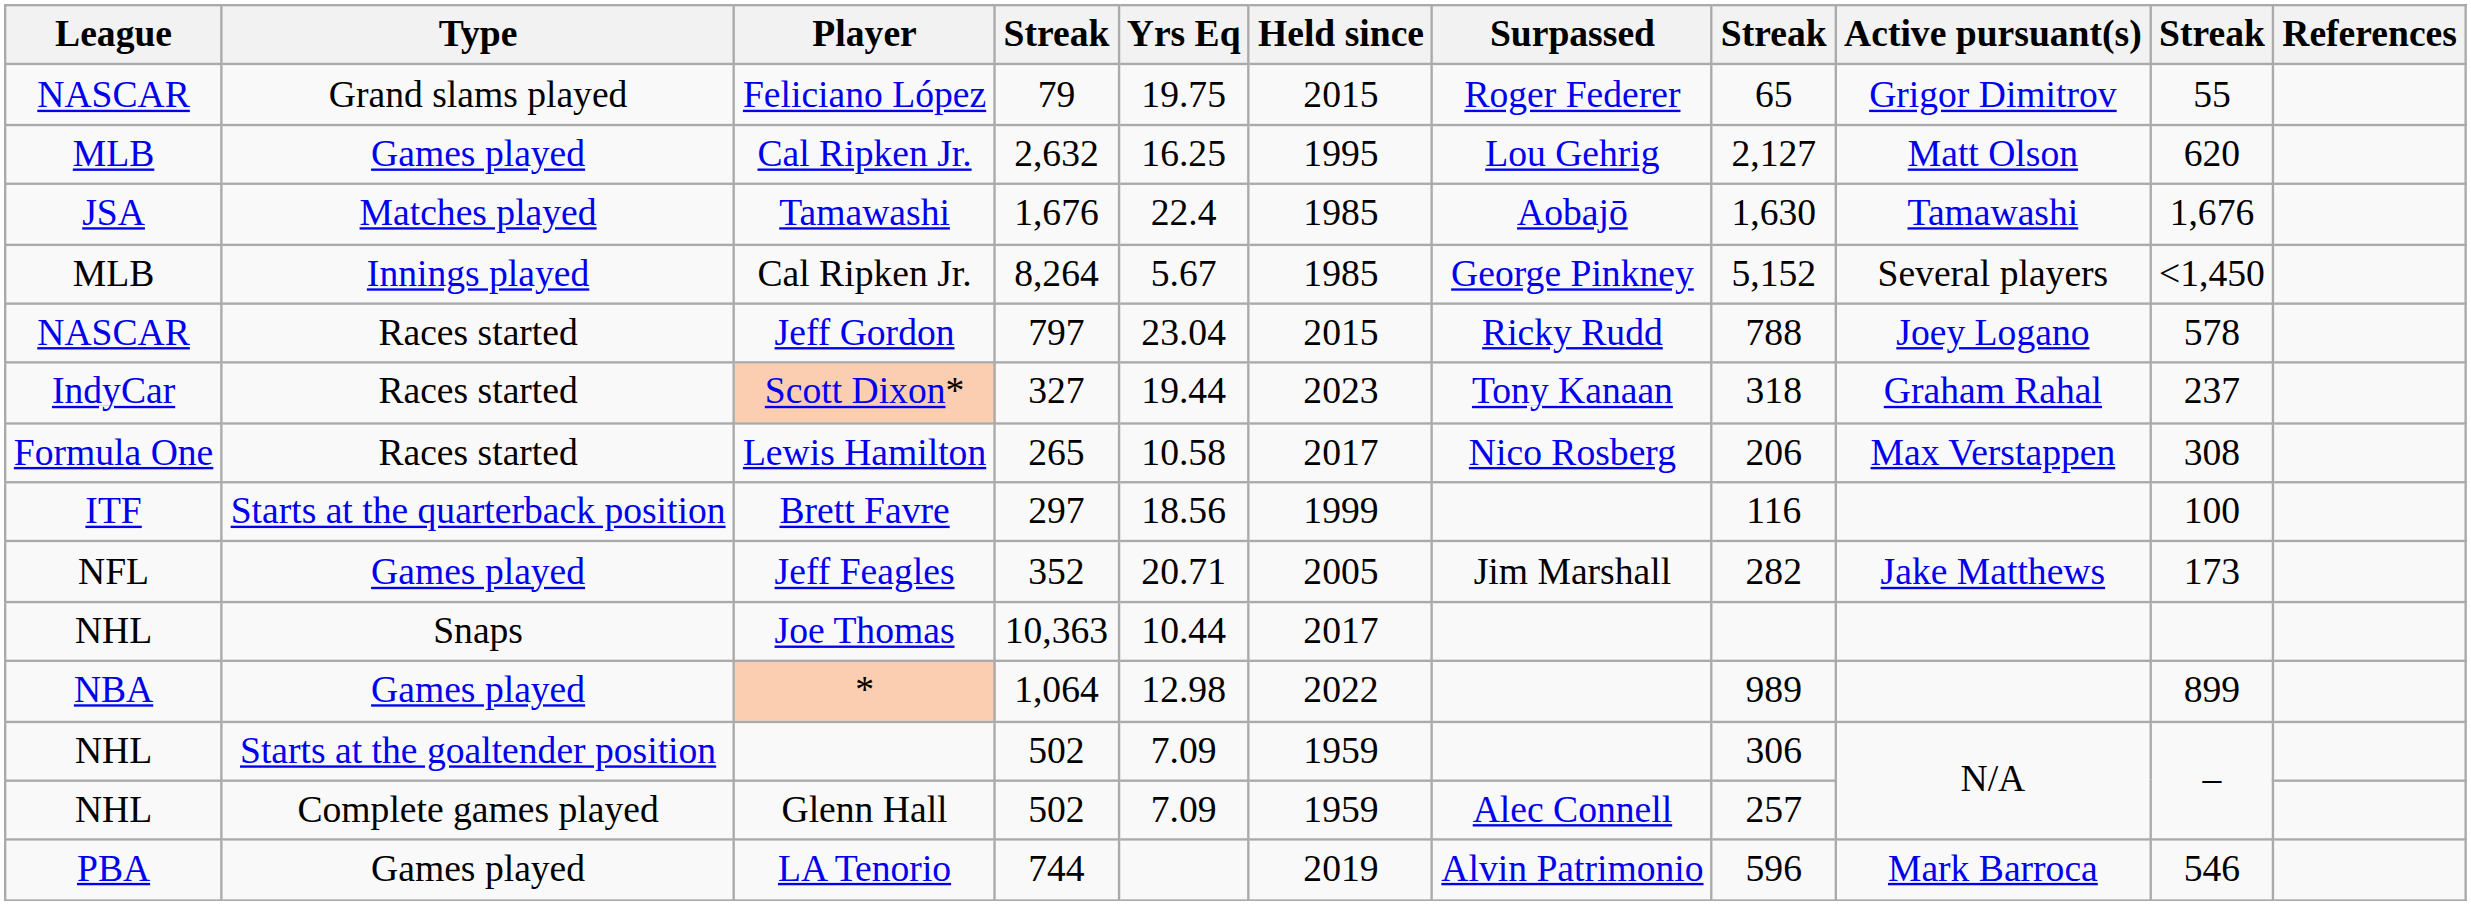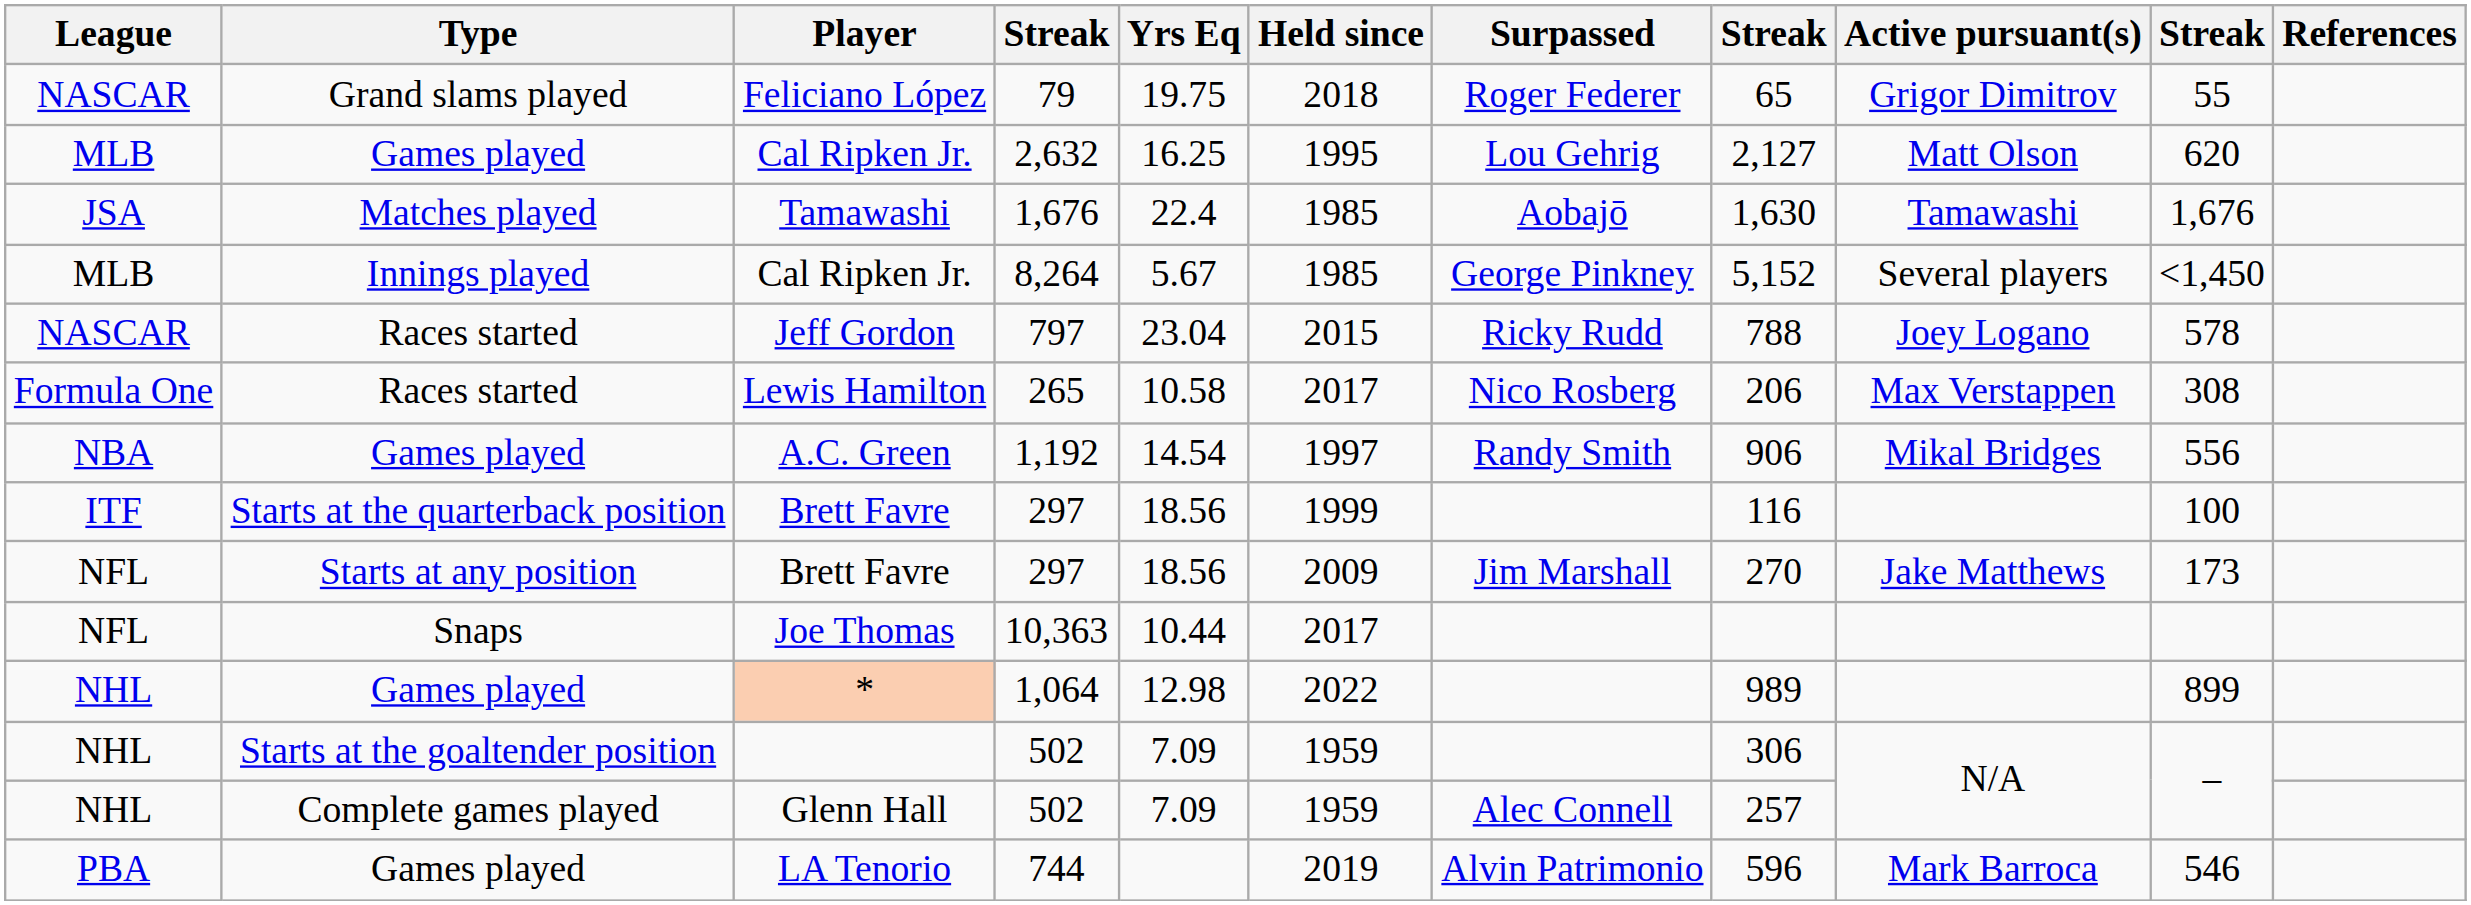Feliciano López | Held since: 2015 -> 2018
- row: IndyCar | Races started | Scott Dixon* | 327 | 19.44 | 2023 | Tony Kanaan | 318 | Graham Rahal | 237
+ row: NBA | Games played | A.C. Green | 1,192 | 14.54 | 1997 | Randy Smith | 906 | Mikal Bridges | 556
+ row: NFL | Starts at any position | Brett Favre | 297 | 18.56 | 2009 | Jim Marshall | 270 | Jake Matthews | 173
- row: NFL | Games played | Jeff Feagles | 352 | 20.71 | 2005 | Jim Marshall | 282 | Jake Matthews | 173
Joe Thomas | League: NHL -> NFL
* | League: NBA -> NHL
